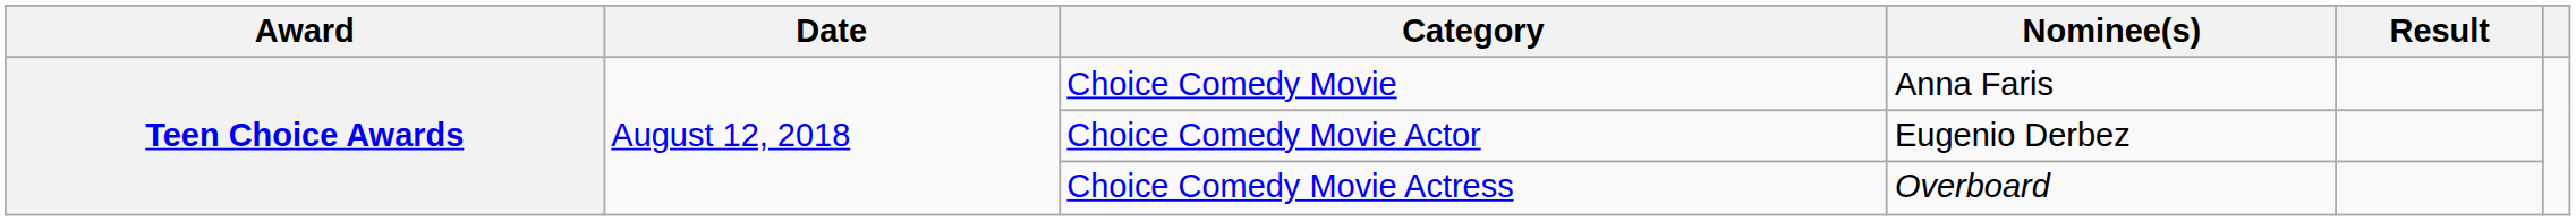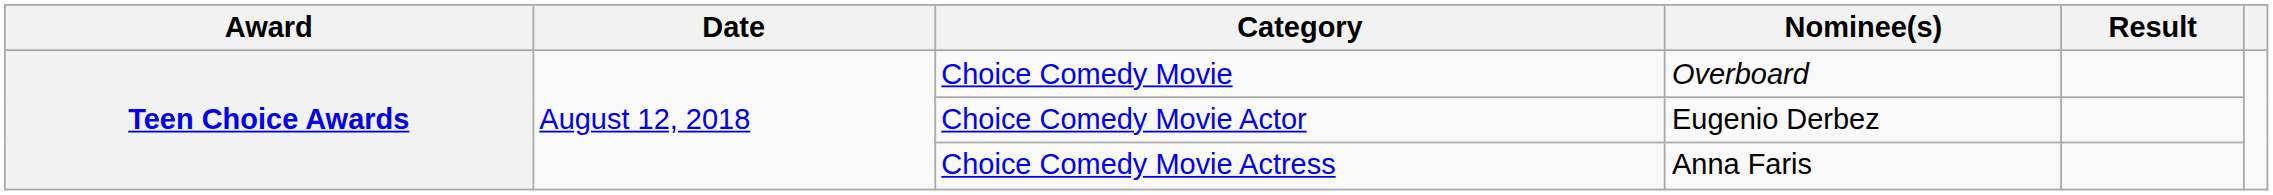Choice Comedy Movie | Nominee(s): Anna Faris -> Overboard
Choice Comedy Movie Actress | Nominee(s): Overboard -> Anna Faris
